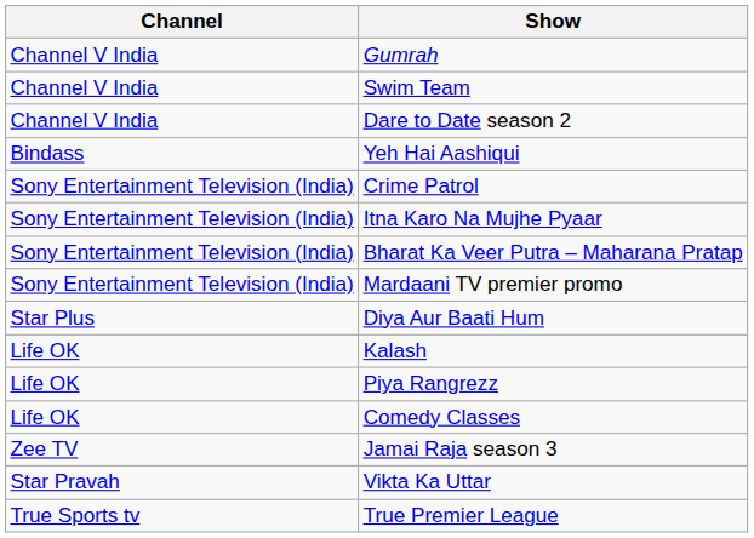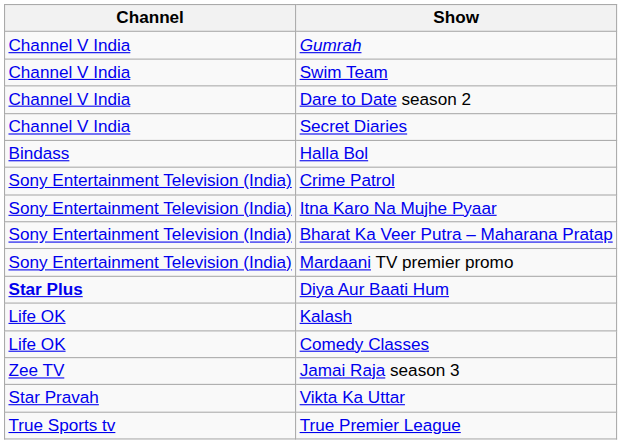+ row: Channel V India | Secret Diaries
- row: Bindass | Yeh Hai Aashiqui
+ row: Bindass | Halla Bol
Diya Aur Baati Hum | Channel: normal -> bold
- row: Life OK | Piya Rangrezz
